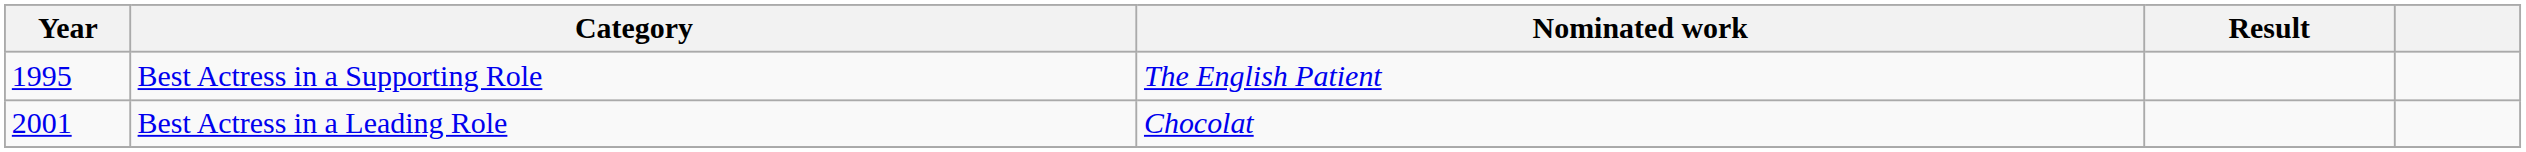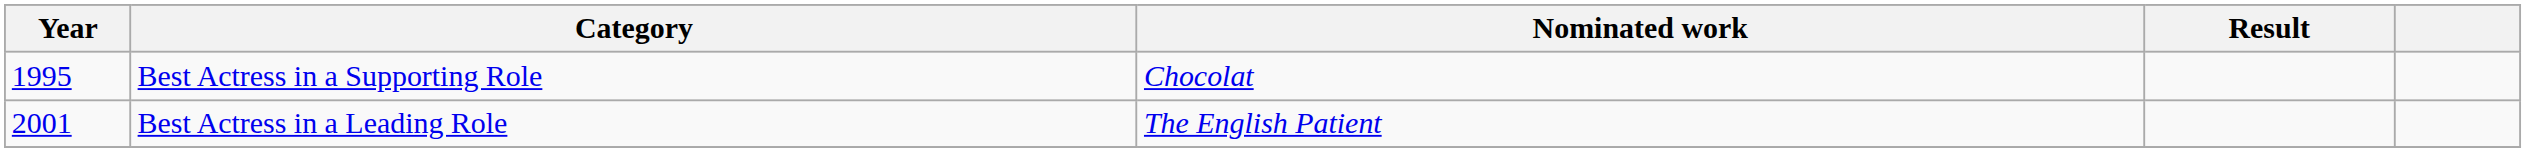Best Actress in a Supporting Role | Nominated work: The English Patient -> Chocolat
Best Actress in a Leading Role | Nominated work: Chocolat -> The English Patient
